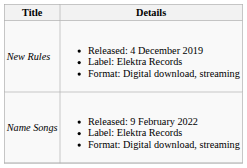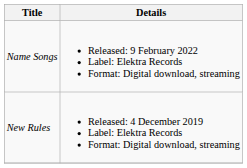rows swapped: New Rules <-> Name Songs
